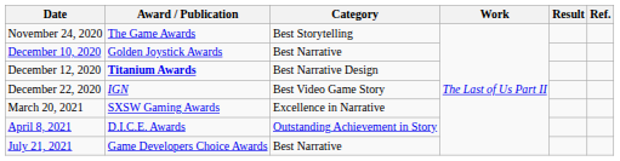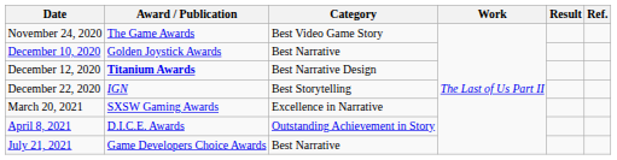November 24, 2020 | Category: Best Storytelling -> Best Video Game Story
December 22, 2020 | Category: Best Video Game Story -> Best Storytelling
